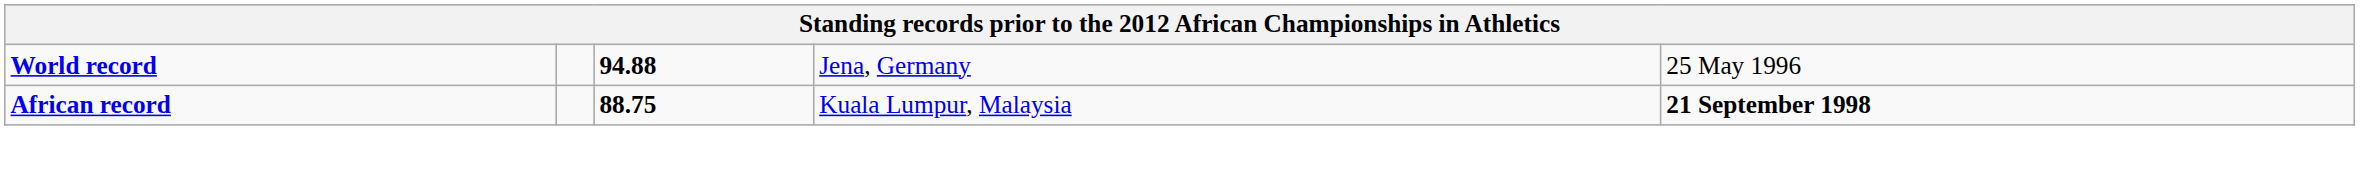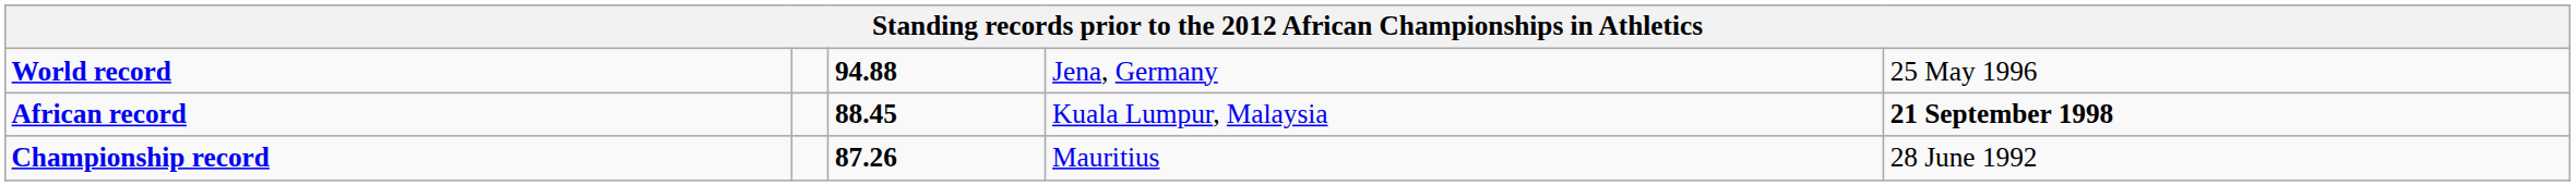African record | column 3: 88.75 -> 88.45
+ row: Championship record | 87.26 | Mauritius | 28 June 1992
